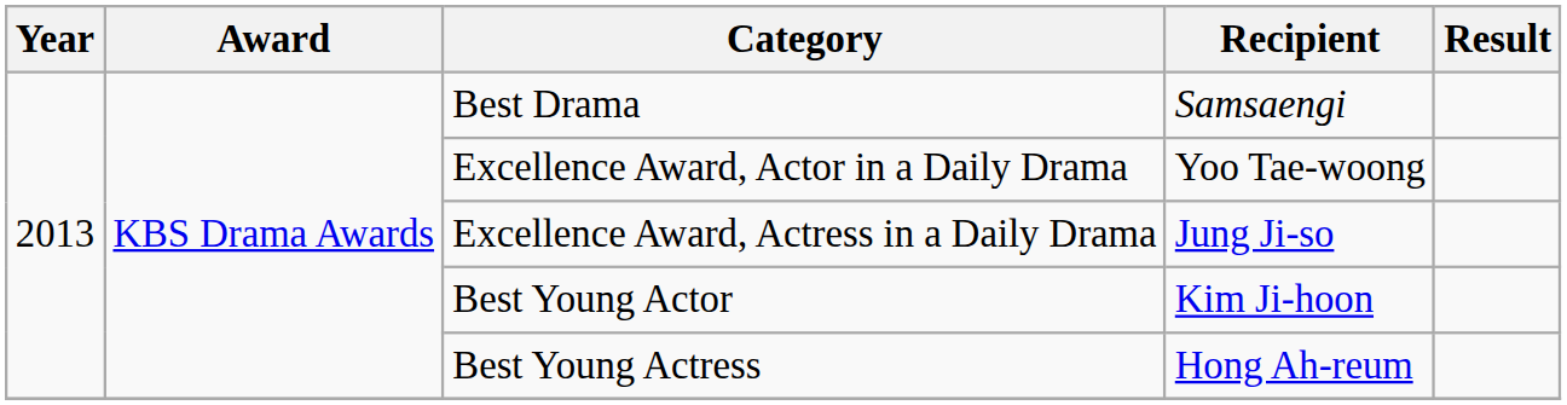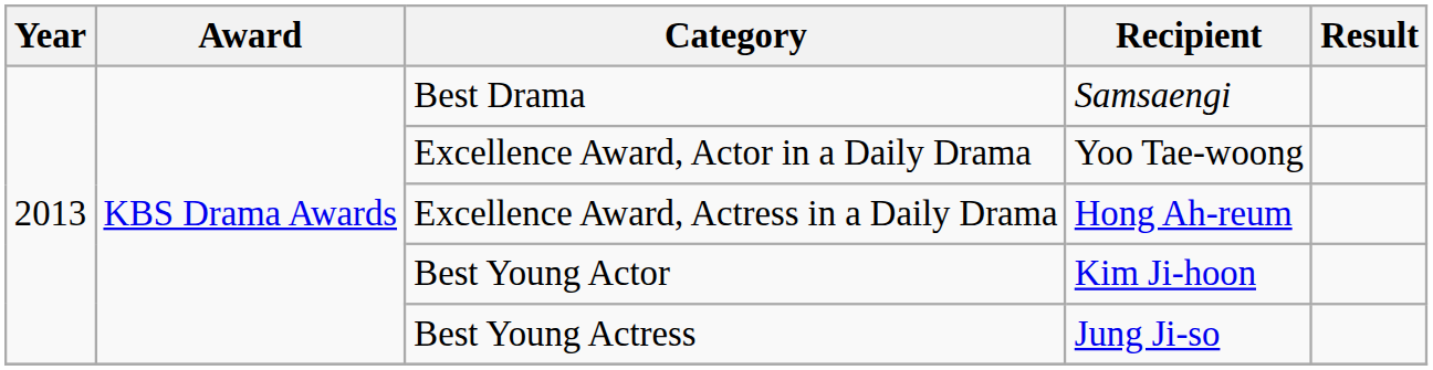Excellence Award, Actress in a Daily Drama | Recipient: Jung Ji-so -> Hong Ah-reum
Best Young Actress | Recipient: Hong Ah-reum -> Jung Ji-so
